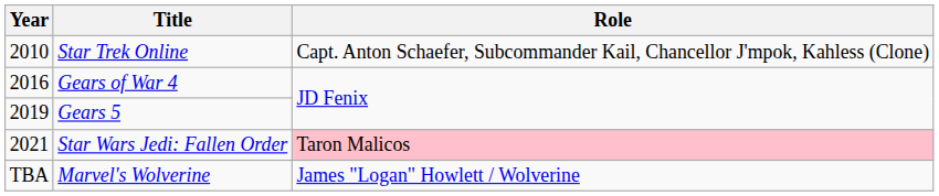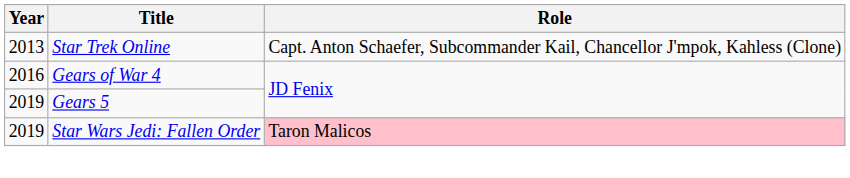Star Trek Online | Year: 2010 -> 2013
Star Wars Jedi: Fallen Order | Year: 2021 -> 2019
- row: TBA | Marvel's Wolverine | James "Logan" Howlett / Wolverine
